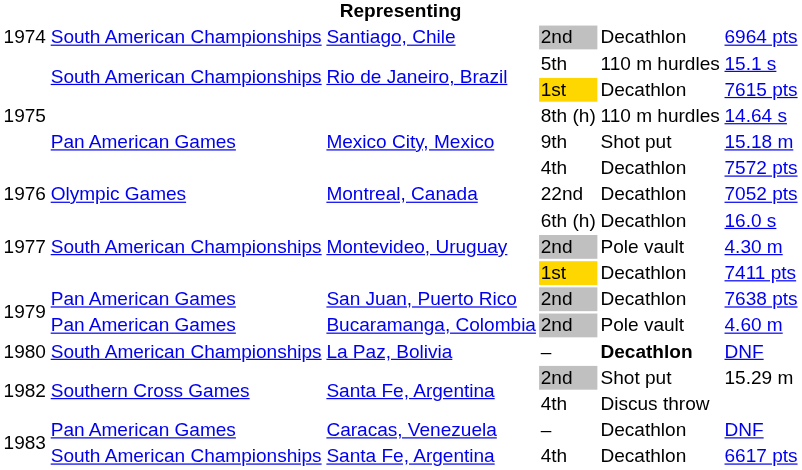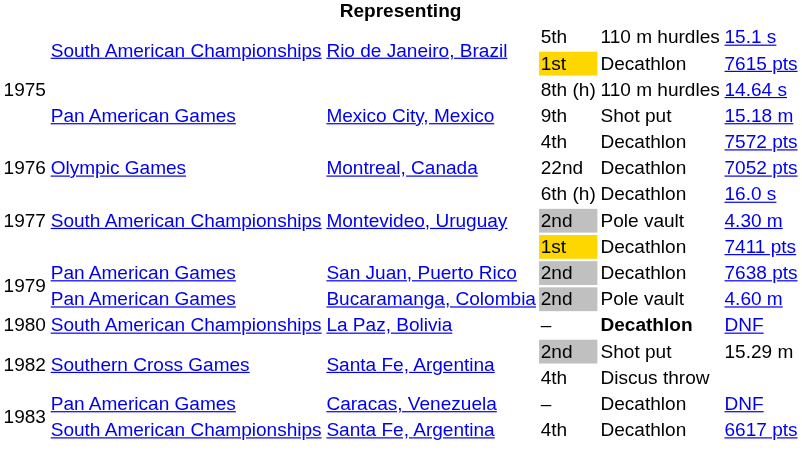- row: 1974 | South American Championships | Santiago, Chile | 2nd | Decathlon | 6964 pts
